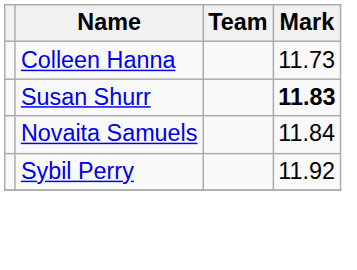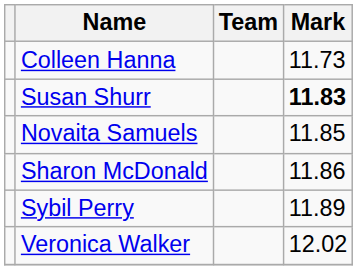Novaita Samuels | Mark: 11.84 -> 11.85
+ row: Sharon McDonald | 11.86
Sybil Perry | Mark: 11.92 -> 11.89
+ row: Veronica Walker | 12.02
